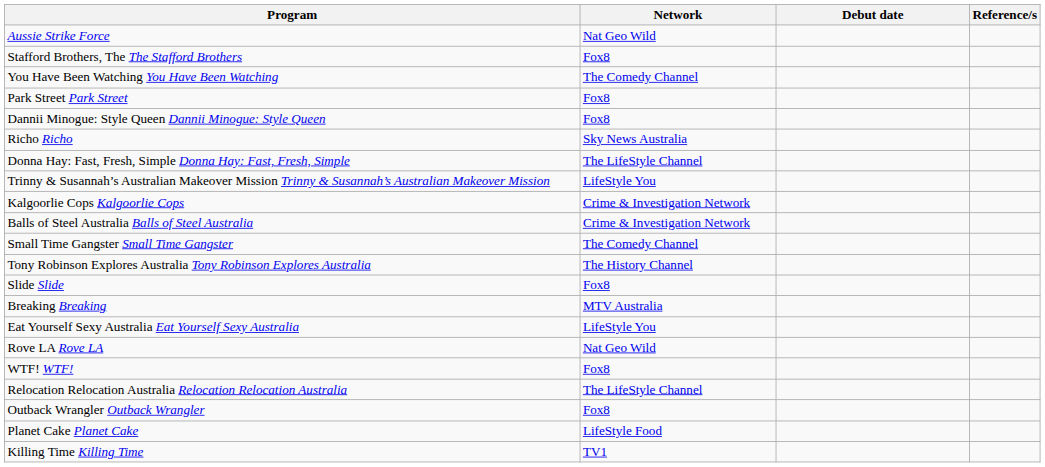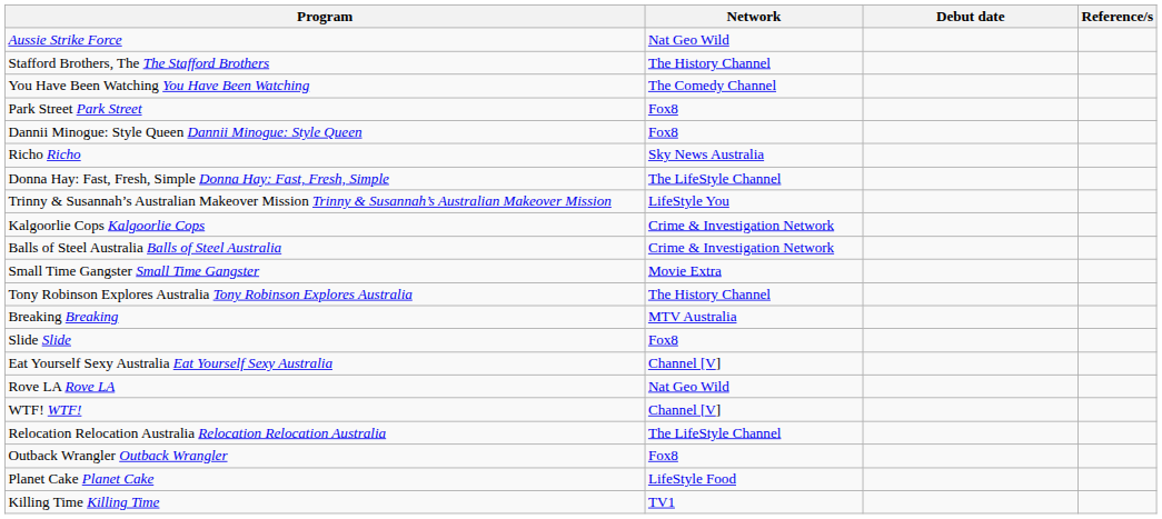Stafford Brothers, The The Stafford Brothers | Network: Fox8 -> The History Channel
Small Time Gangster Small Time Gangster | Network: The Comedy Channel -> Movie Extra
rows swapped: Breaking Breaking <-> Slide Slide
Eat Yourself Sexy Australia Eat Yourself Sexy Australia | Network: LifeStyle You -> Channel [V]
WTF! WTF! | Network: Fox8 -> Channel [V]
